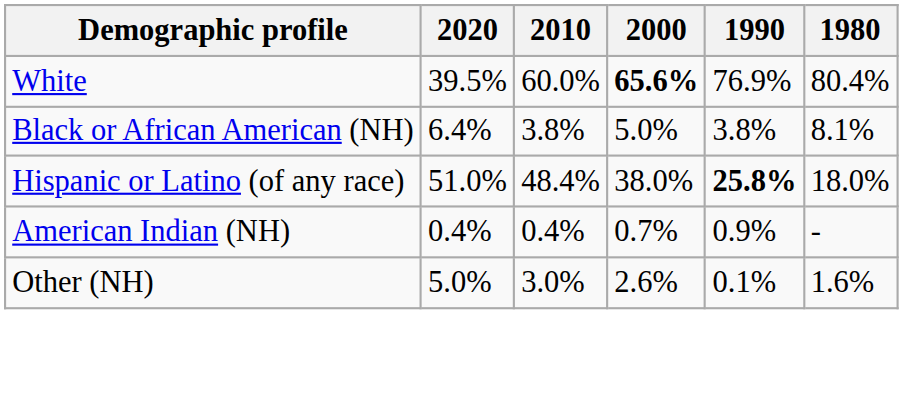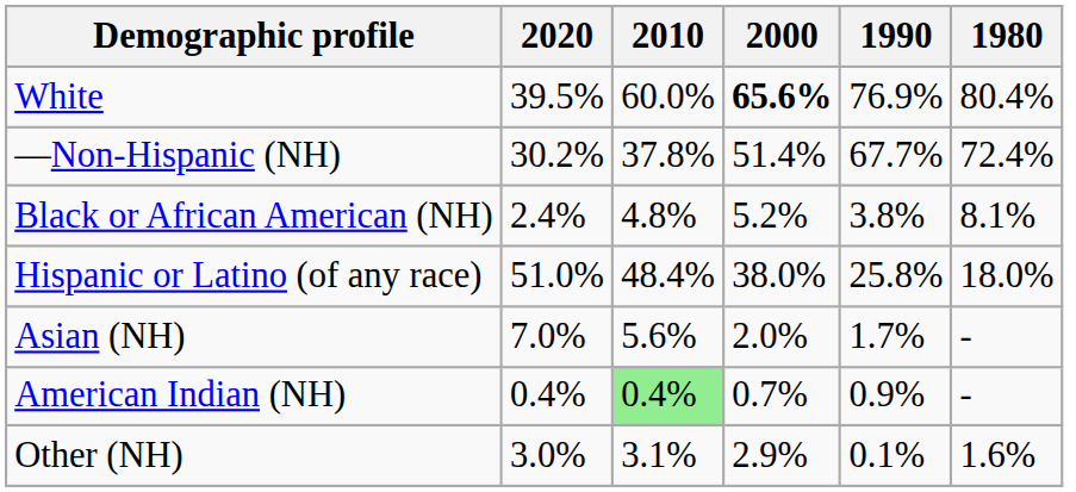+ row: —Non-Hispanic (NH) | 30.2% | 37.8% | 51.4% | 67.7% | 72.4%
Black or African American (NH) | 2020: 6.4% -> 2.4%
Black or African American (NH) | 2010: 3.8% -> 4.8%
Black or African American (NH) | 2000: 5.0% -> 5.2%
Hispanic or Latino (of any race) | 1990: bold -> normal
+ row: Asian (NH) | 7.0% | 5.6% | 2.0% | 1.7% | -
American Indian (NH) | 2010: no background -> lightgreen background
Other (NH) | 2020: 5.0% -> 3.0%
Other (NH) | 2010: 3.0% -> 3.1%
Other (NH) | 2000: 2.6% -> 2.9%
